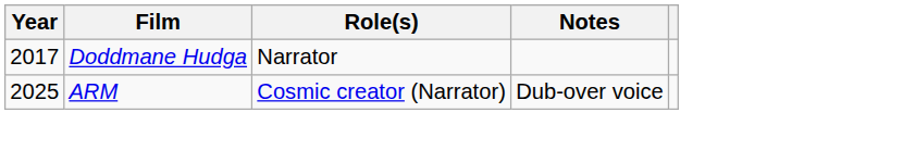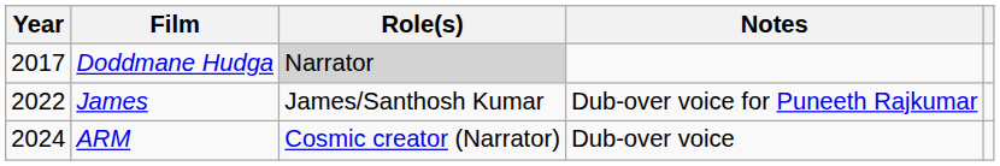Doddmane Hudga | Role(s): no background -> lightgrey background
+ row: 2022 | James | James/Santhosh Kumar | Dub-over voice for Puneeth Rajkumar
ARM | Year: 2025 -> 2024
